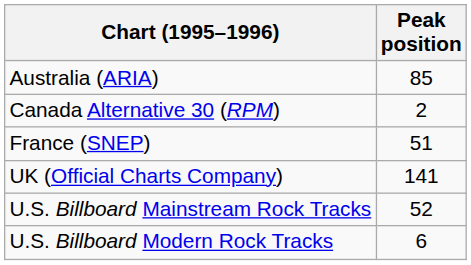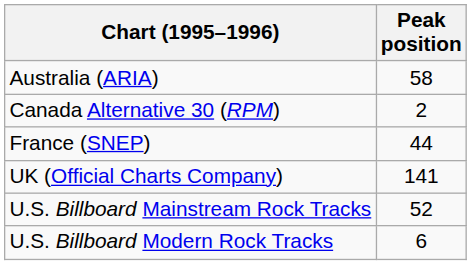Australia (ARIA) | Peak position: 85 -> 58
France (SNEP) | Peak position: 51 -> 44
